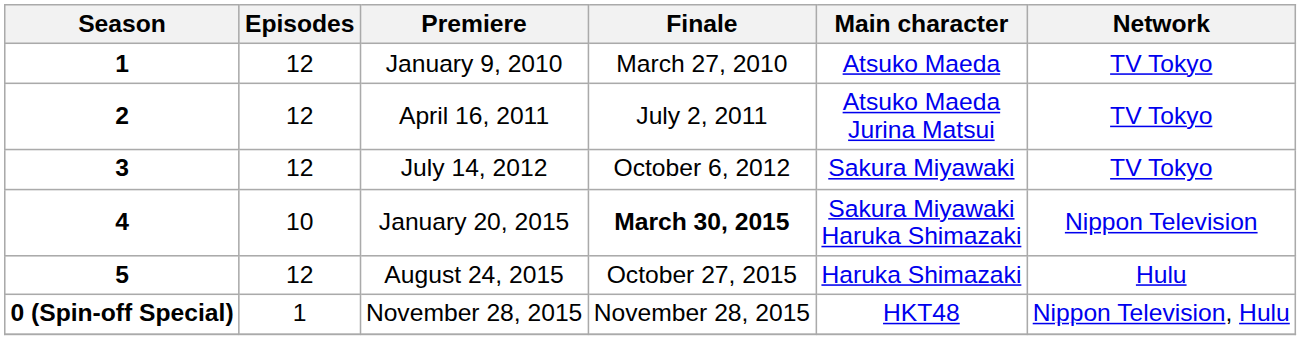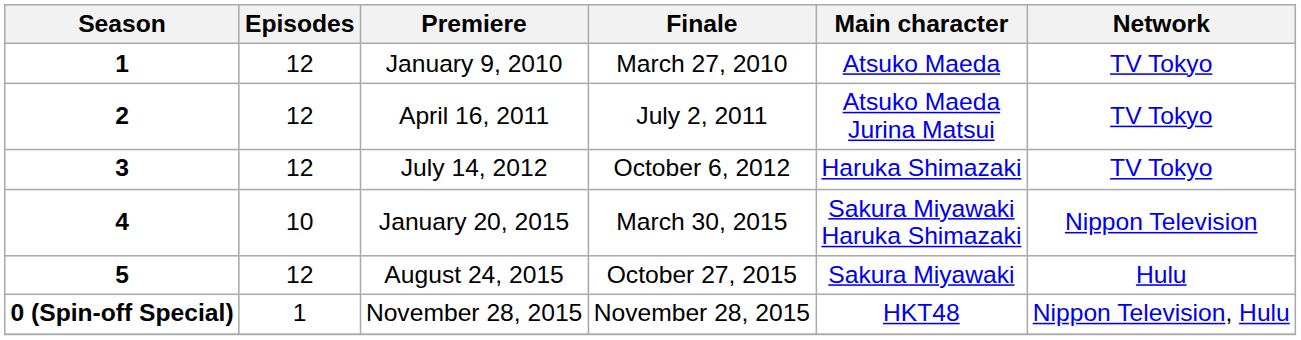July 14, 2012 | Main character: Sakura Miyawaki -> Haruka Shimazaki
January 20, 2015 | Finale: bold -> normal
August 24, 2015 | Main character: Haruka Shimazaki -> Sakura Miyawaki
